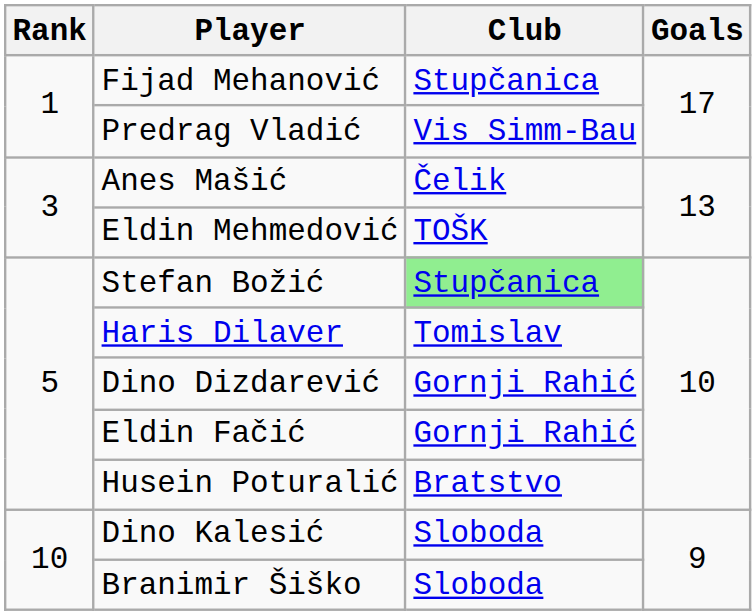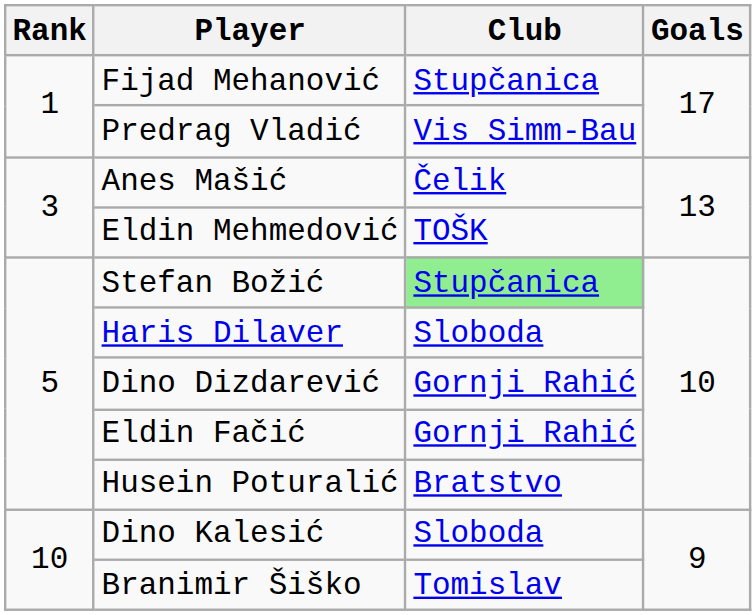Haris Dilaver | Club: Tomislav -> Sloboda
Branimir Šiško | Club: Sloboda -> Tomislav
